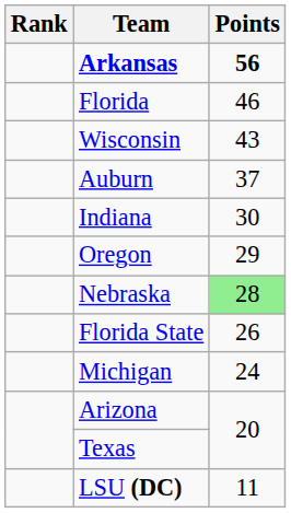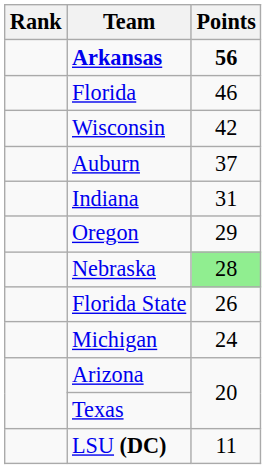Wisconsin | Points: 43 -> 42
Indiana | Points: 30 -> 31
